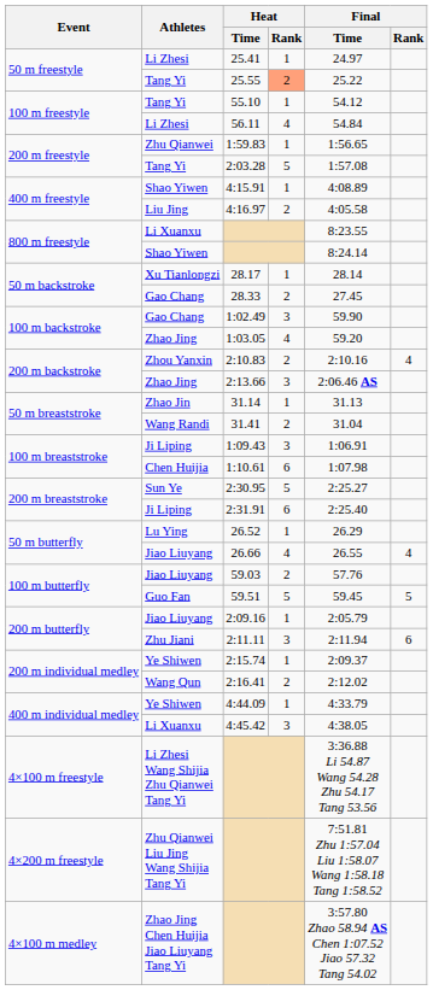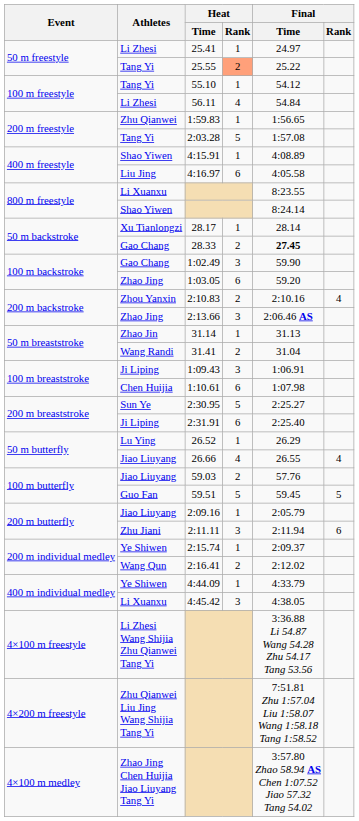4:16.97 | Heat / Rank: 2 -> 6
28.33 | Final / Time: normal -> bold
1:03.05 | Heat / Rank: 4 -> 6
